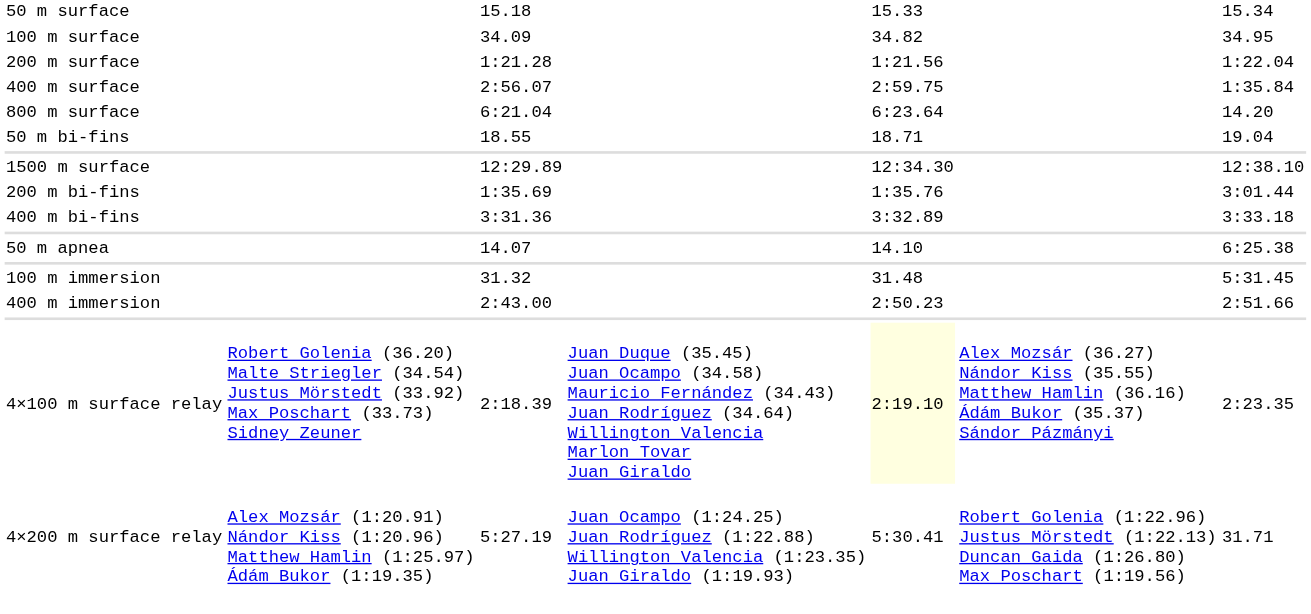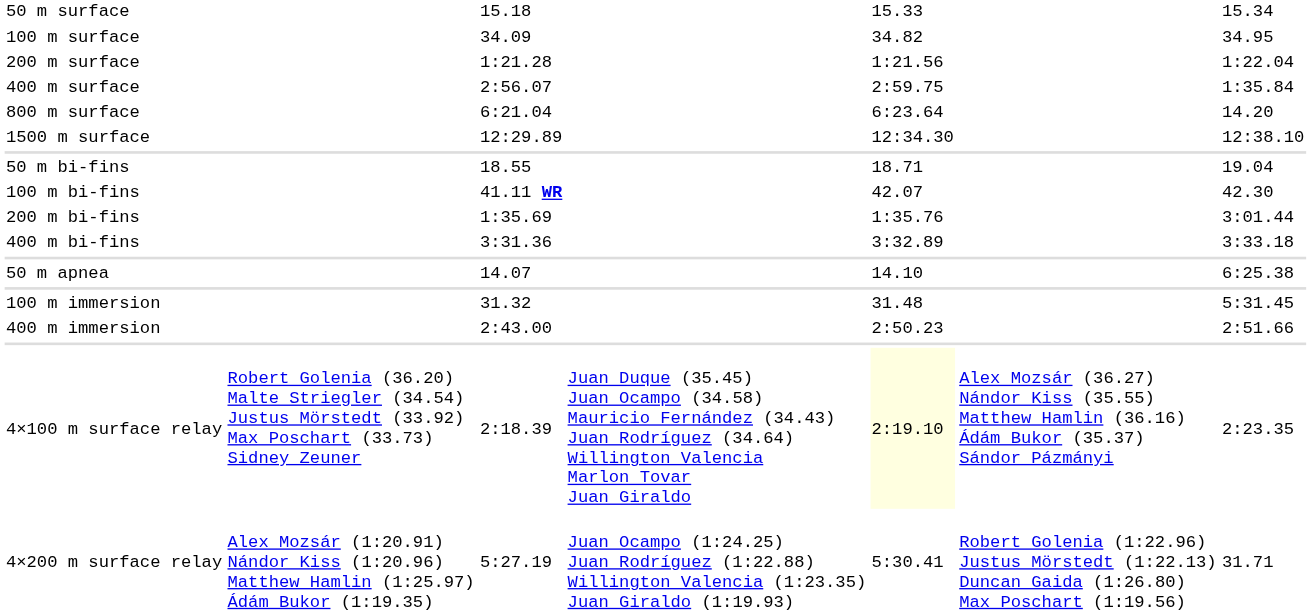rows swapped: 1500 m surface <-> 50 m bi-fins
+ row: 100 m bi-fins | 41.11 WR | 42.07 | 42.30
